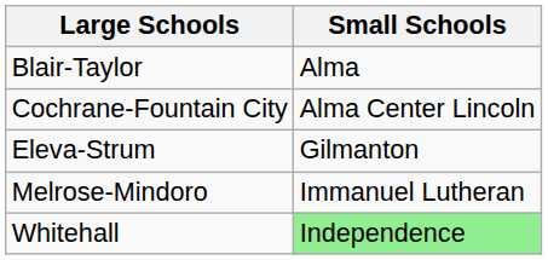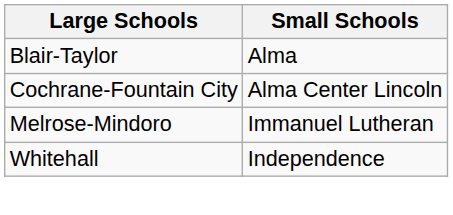- row: Eleva-Strum | Gilmanton
Whitehall | Small Schools: lightgreen background -> no background
